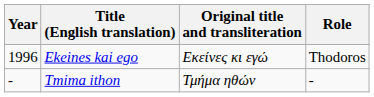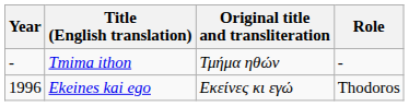rows swapped: Ekeines kai ego <-> Tmima ithon
